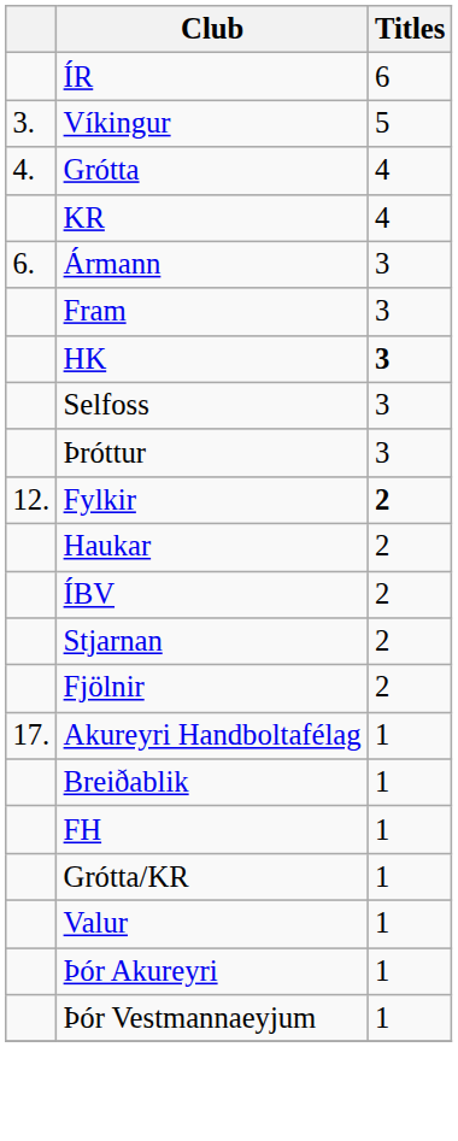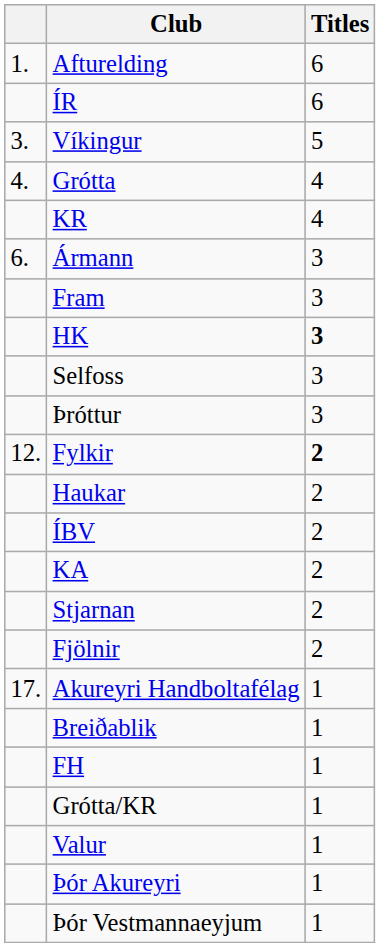+ row: 1. | Afturelding | 6
+ row: KA | 2
